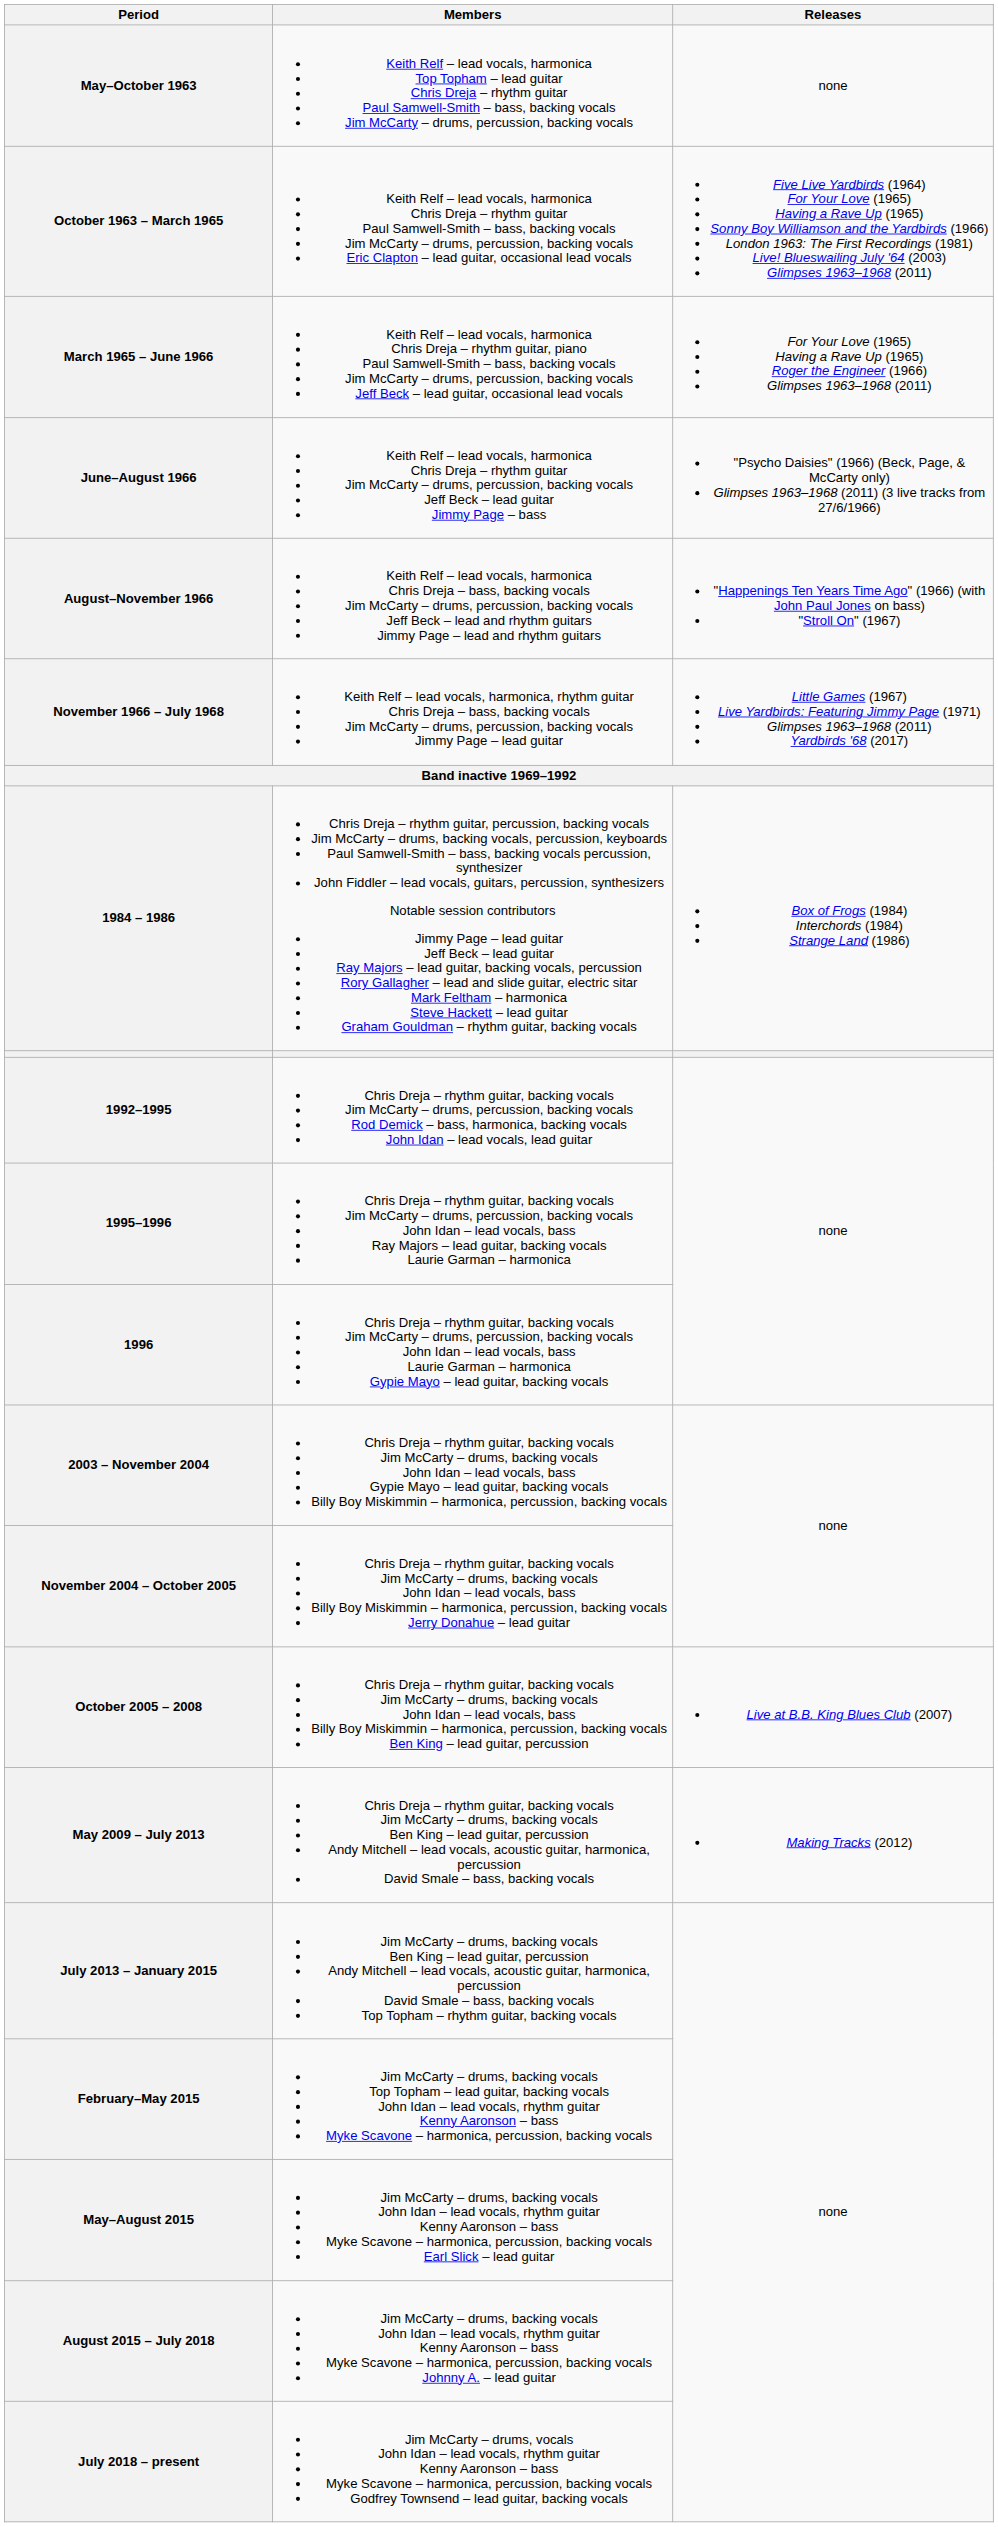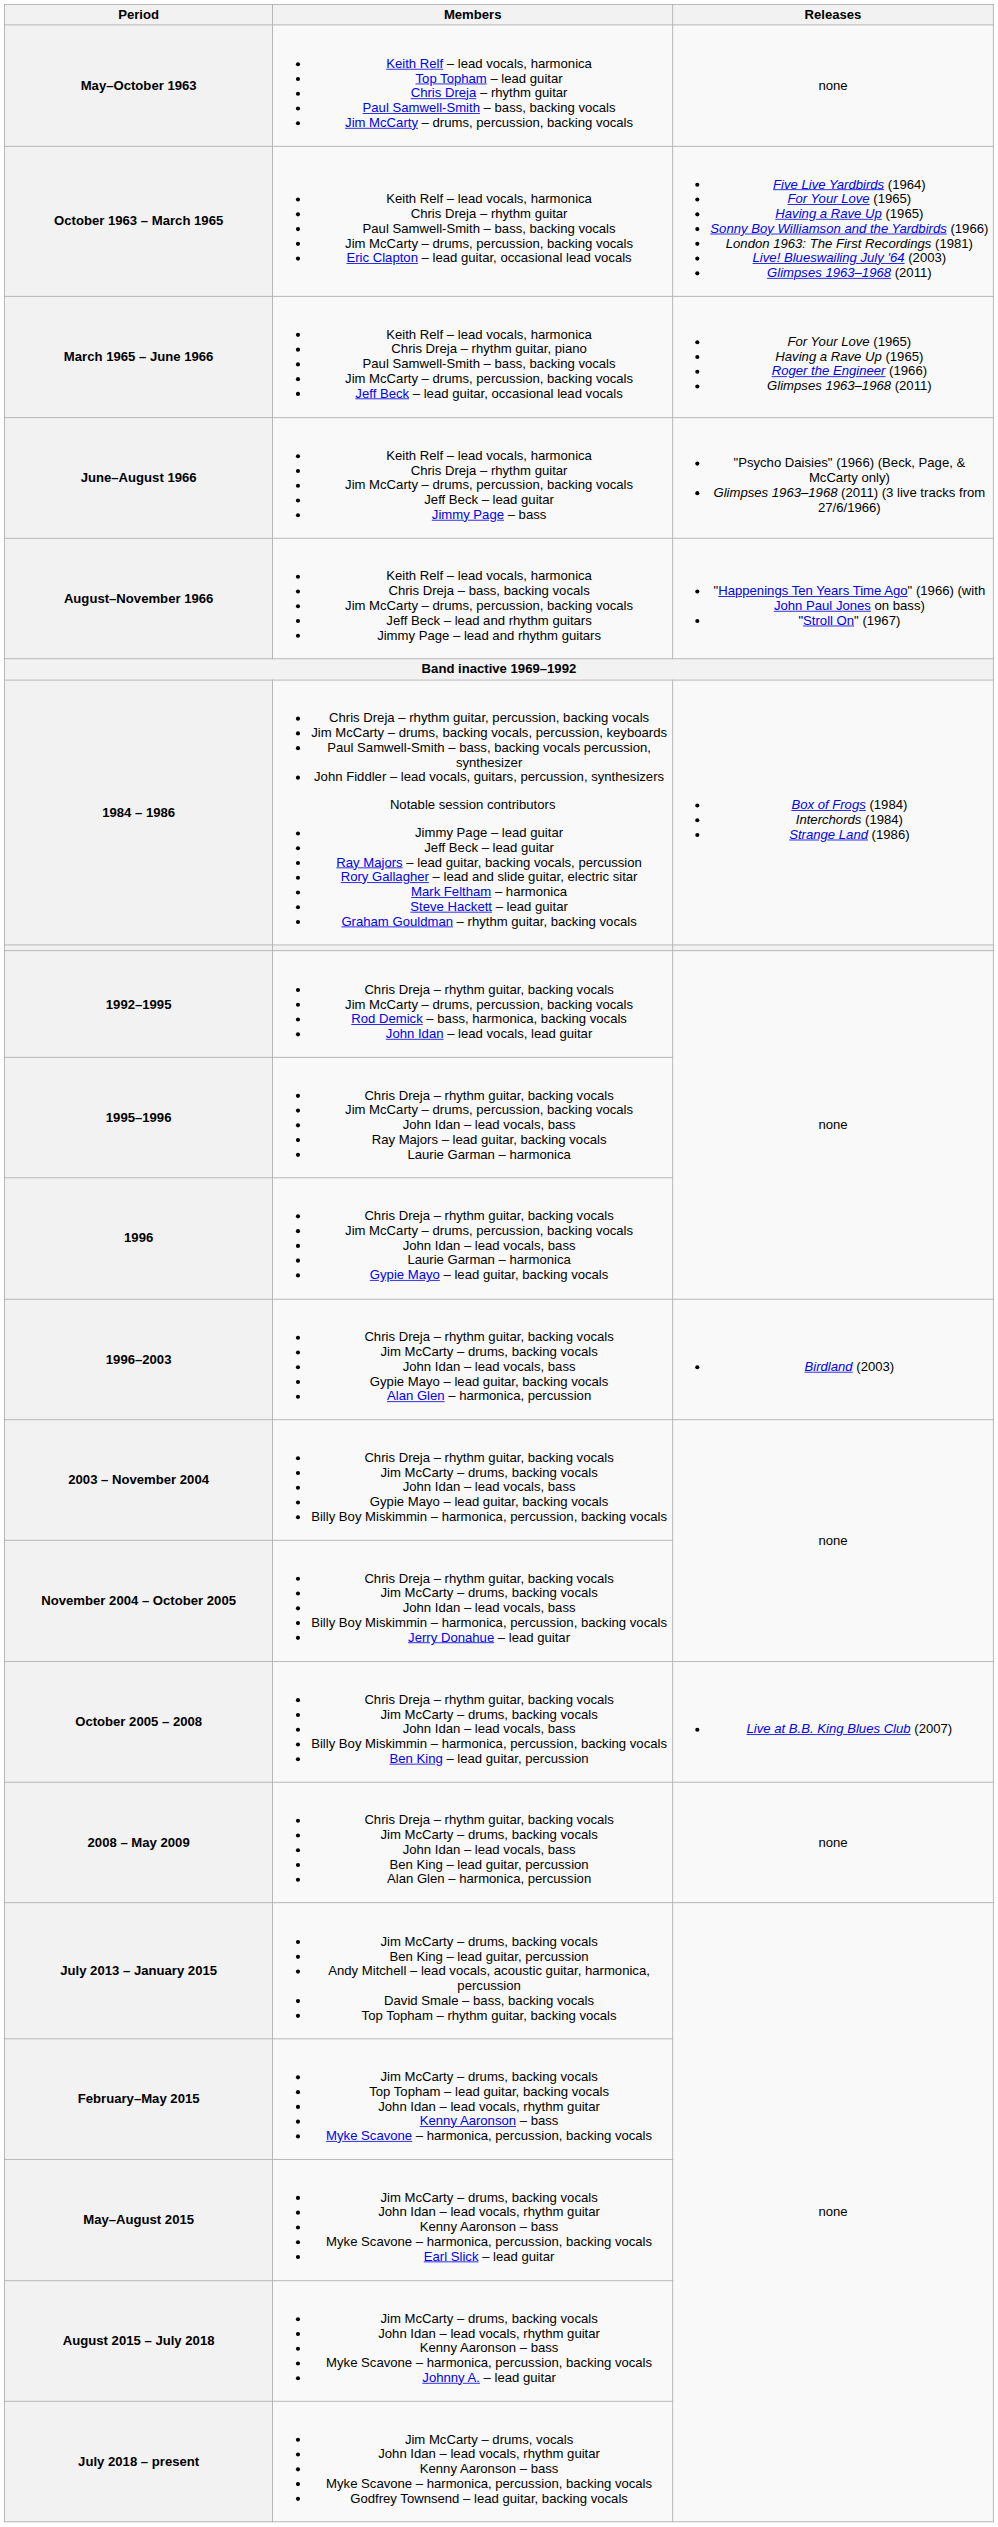- row: November 1966 – July 1968 | Keith Relf – lead vocals, harmonica, rhythm guitar Chris Dreja – bass, backing vocals Jim McCarty – drums, percussion, backing vocals Jimmy Page – lead guitar | Little Games (1967) Live Yardbirds: Featuring Jimmy Page (1971) Glimpses 1963–1968 (2011) Yardbirds '68 (2017)
+ row: 1996–2003 | Chris Dreja – rhythm guitar, backing vocals Jim McCarty – drums, backing vocals John Idan – lead vocals, bass Gypie Mayo – lead guitar, backing vocals Alan Glen – harmonica, percussion | Birdland (2003)
+ row: 2008 – May 2009 | Chris Dreja – rhythm guitar, backing vocals Jim McCarty – drums, backing vocals John Idan – lead vocals, bass Ben King – lead guitar, percussion Alan Glen – harmonica, percussion | none
- row: May 2009 – July 2013 | Chris Dreja – rhythm guitar, backing vocals Jim McCarty – drums, backing vocals Ben King – lead guitar, percussion Andy Mitchell – lead vocals, acoustic guitar, harmonica, percussion David Smale – bass, backing vocals | Making Tracks (2012)
